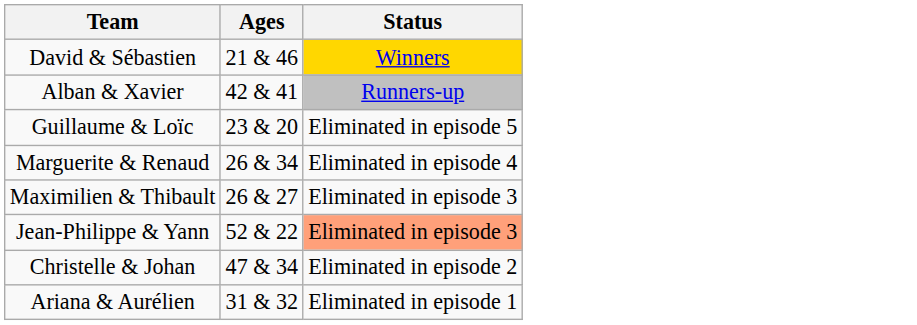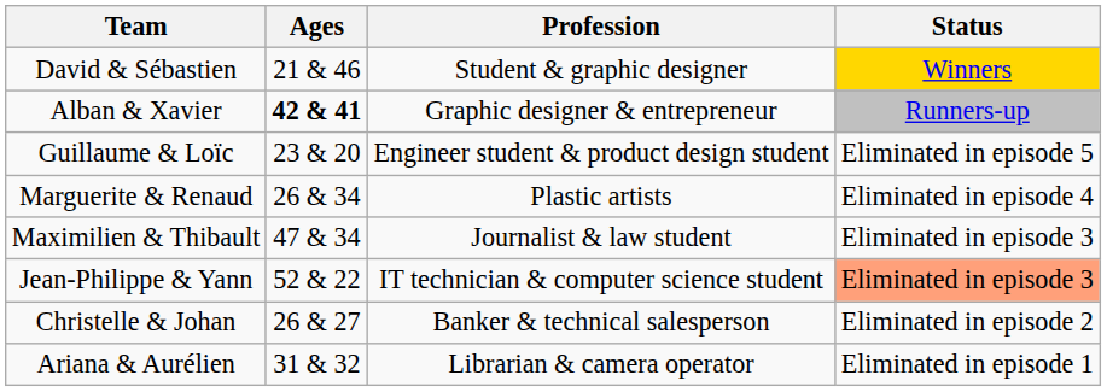+ column: Profession | Student & graphic designer | Graphic designer & entrepreneur | Engineer student & product design student | Plastic artists | Journalist & law student | IT technician & computer science student | Banker & technical salesperson | Librarian & camera operator
Alban & Xavier | Ages: normal -> bold
Maximilien & Thibault | Ages: 26 & 27 -> 47 & 34
Christelle & Johan | Ages: 47 & 34 -> 26 & 27
